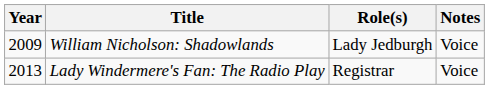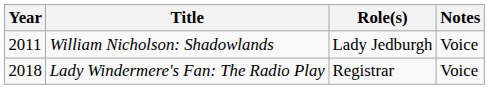William Nicholson: Shadowlands | Year: 2009 -> 2011
Lady Windermere's Fan: The Radio Play | Year: 2013 -> 2018
